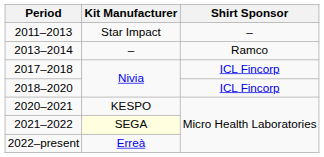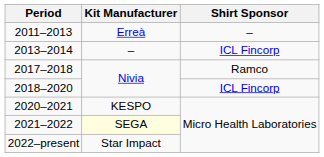2011–2013 | Kit Manufacturer: Star Impact -> Erreà
2013–2014 | Shirt Sponsor: Ramco -> ICL Fincorp
2017–2018 | Shirt Sponsor: ICL Fincorp -> Ramco
2022–present | Kit Manufacturer: Erreà -> Star Impact
